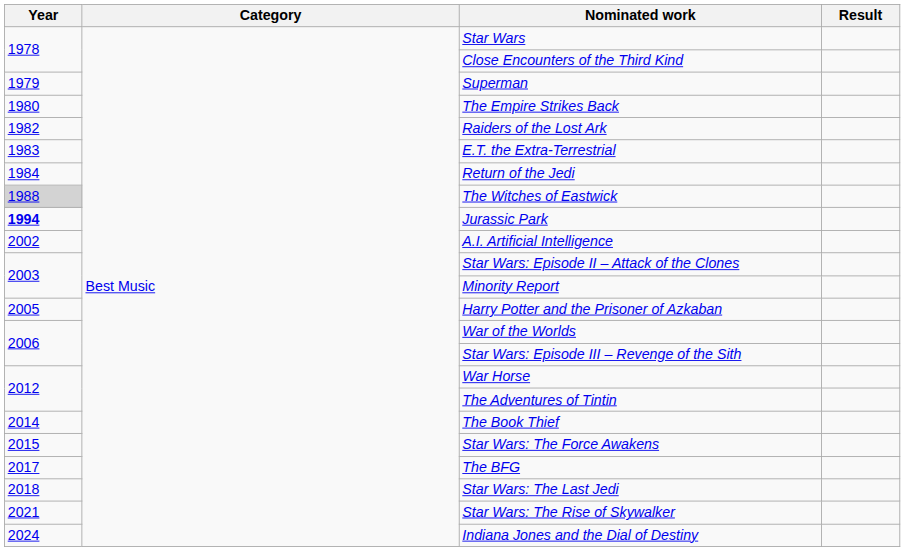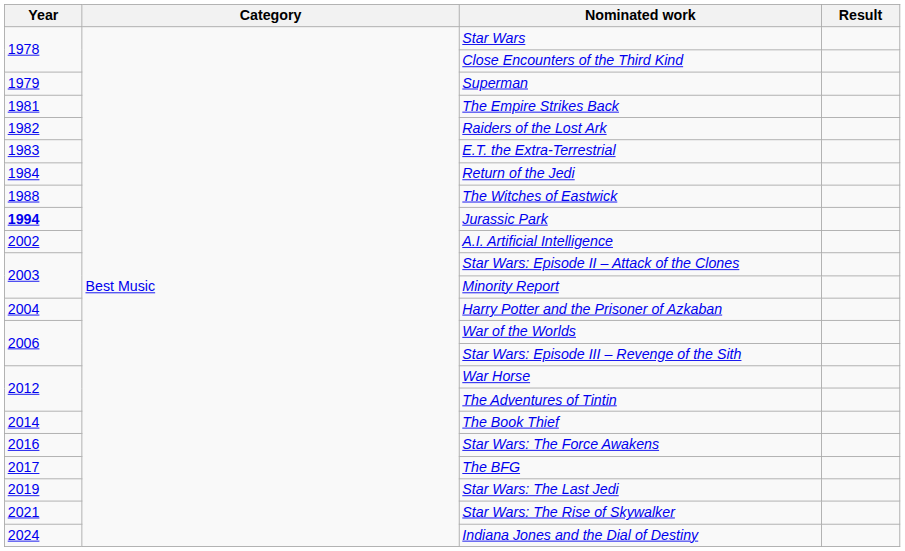The Empire Strikes Back | Year: 1980 -> 1981
The Witches of Eastwick | Year: lightgrey background -> no background
Harry Potter and the Prisoner of Azkaban | Year: 2005 -> 2004
Star Wars: The Force Awakens | Year: 2015 -> 2016
Star Wars: The Last Jedi | Year: 2018 -> 2019
